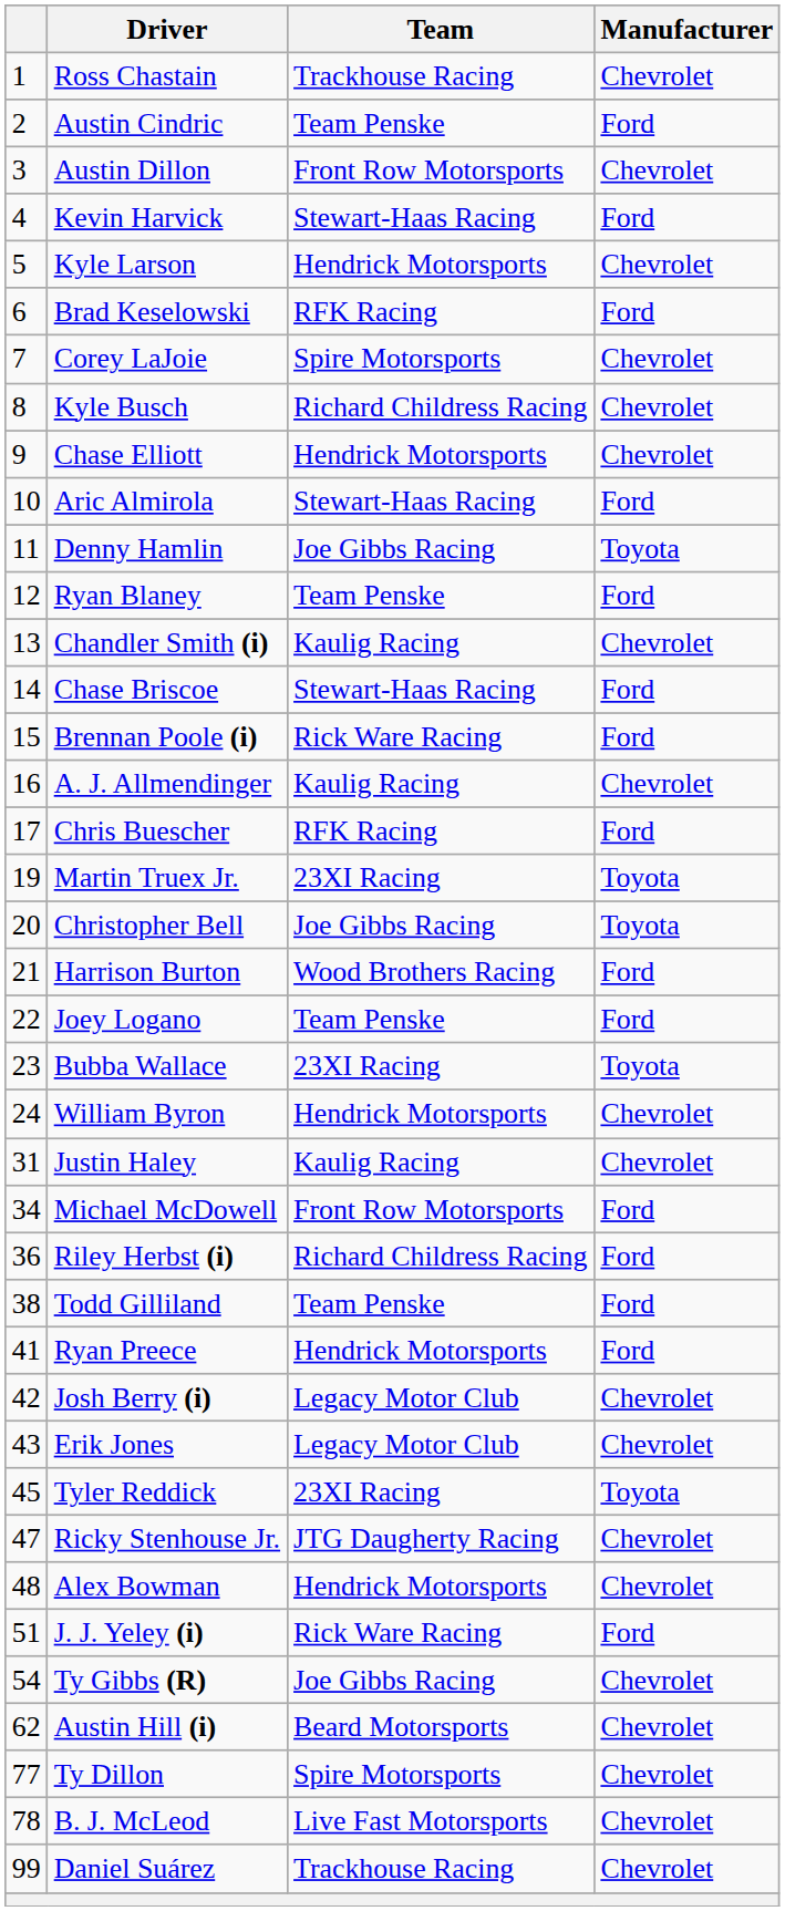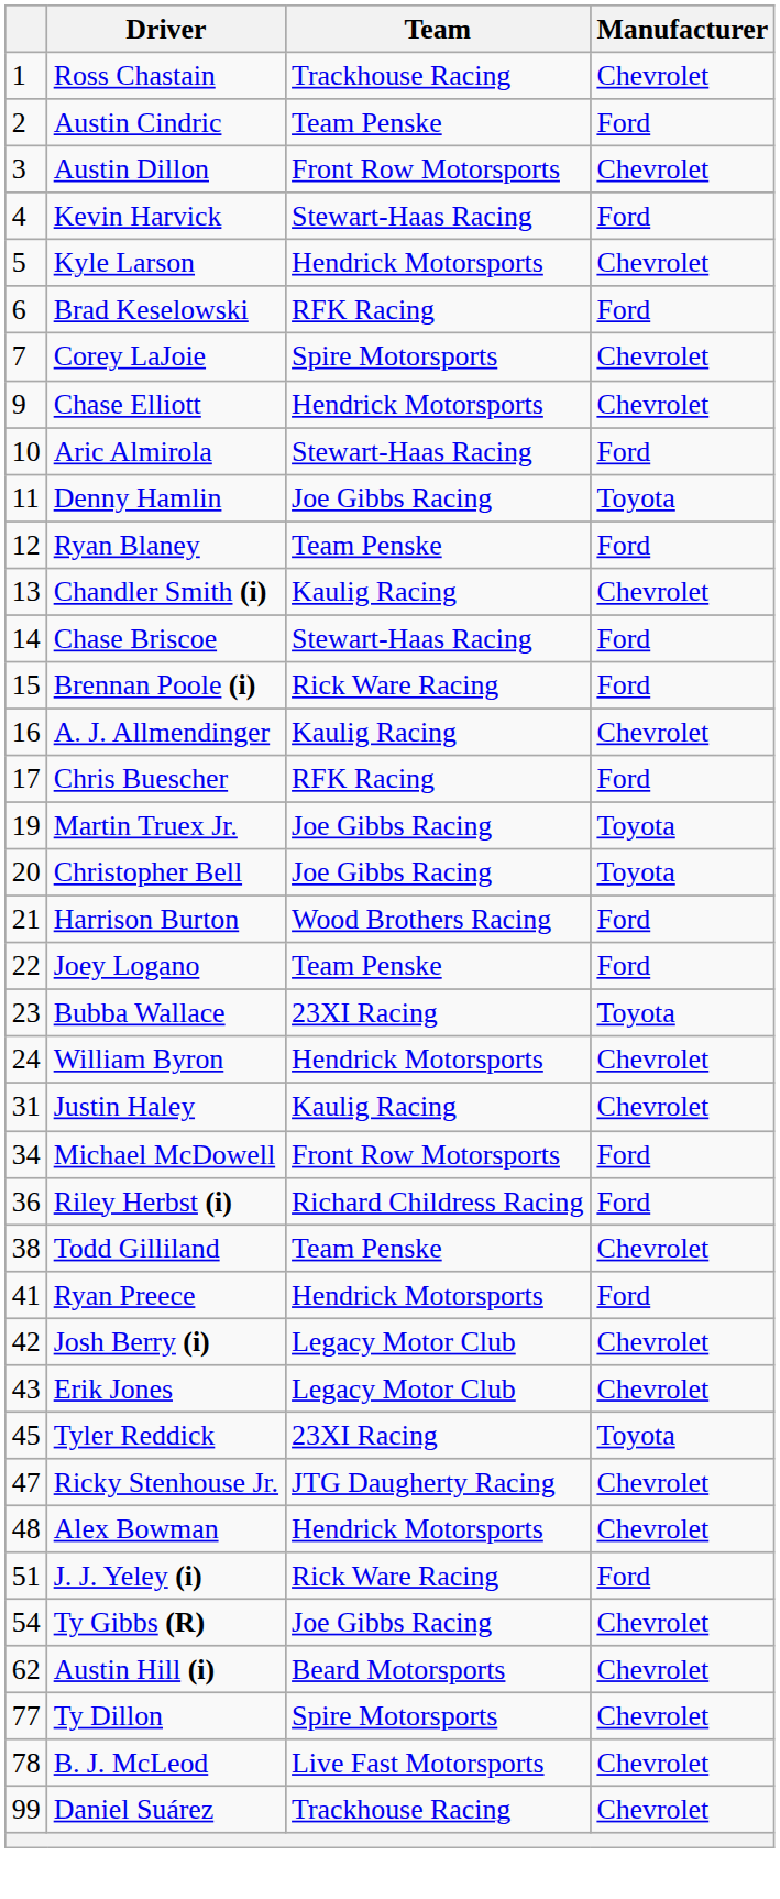- row: 8 | Kyle Busch | Richard Childress Racing | Chevrolet
Martin Truex Jr. | Team: 23XI Racing -> Joe Gibbs Racing
Todd Gilliland | Manufacturer: Ford -> Chevrolet
